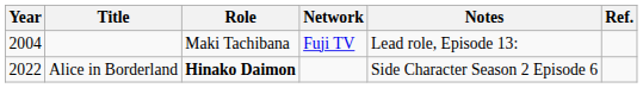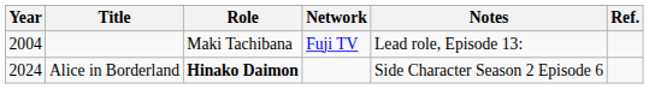Alice in Borderland | Year: 2022 -> 2024
